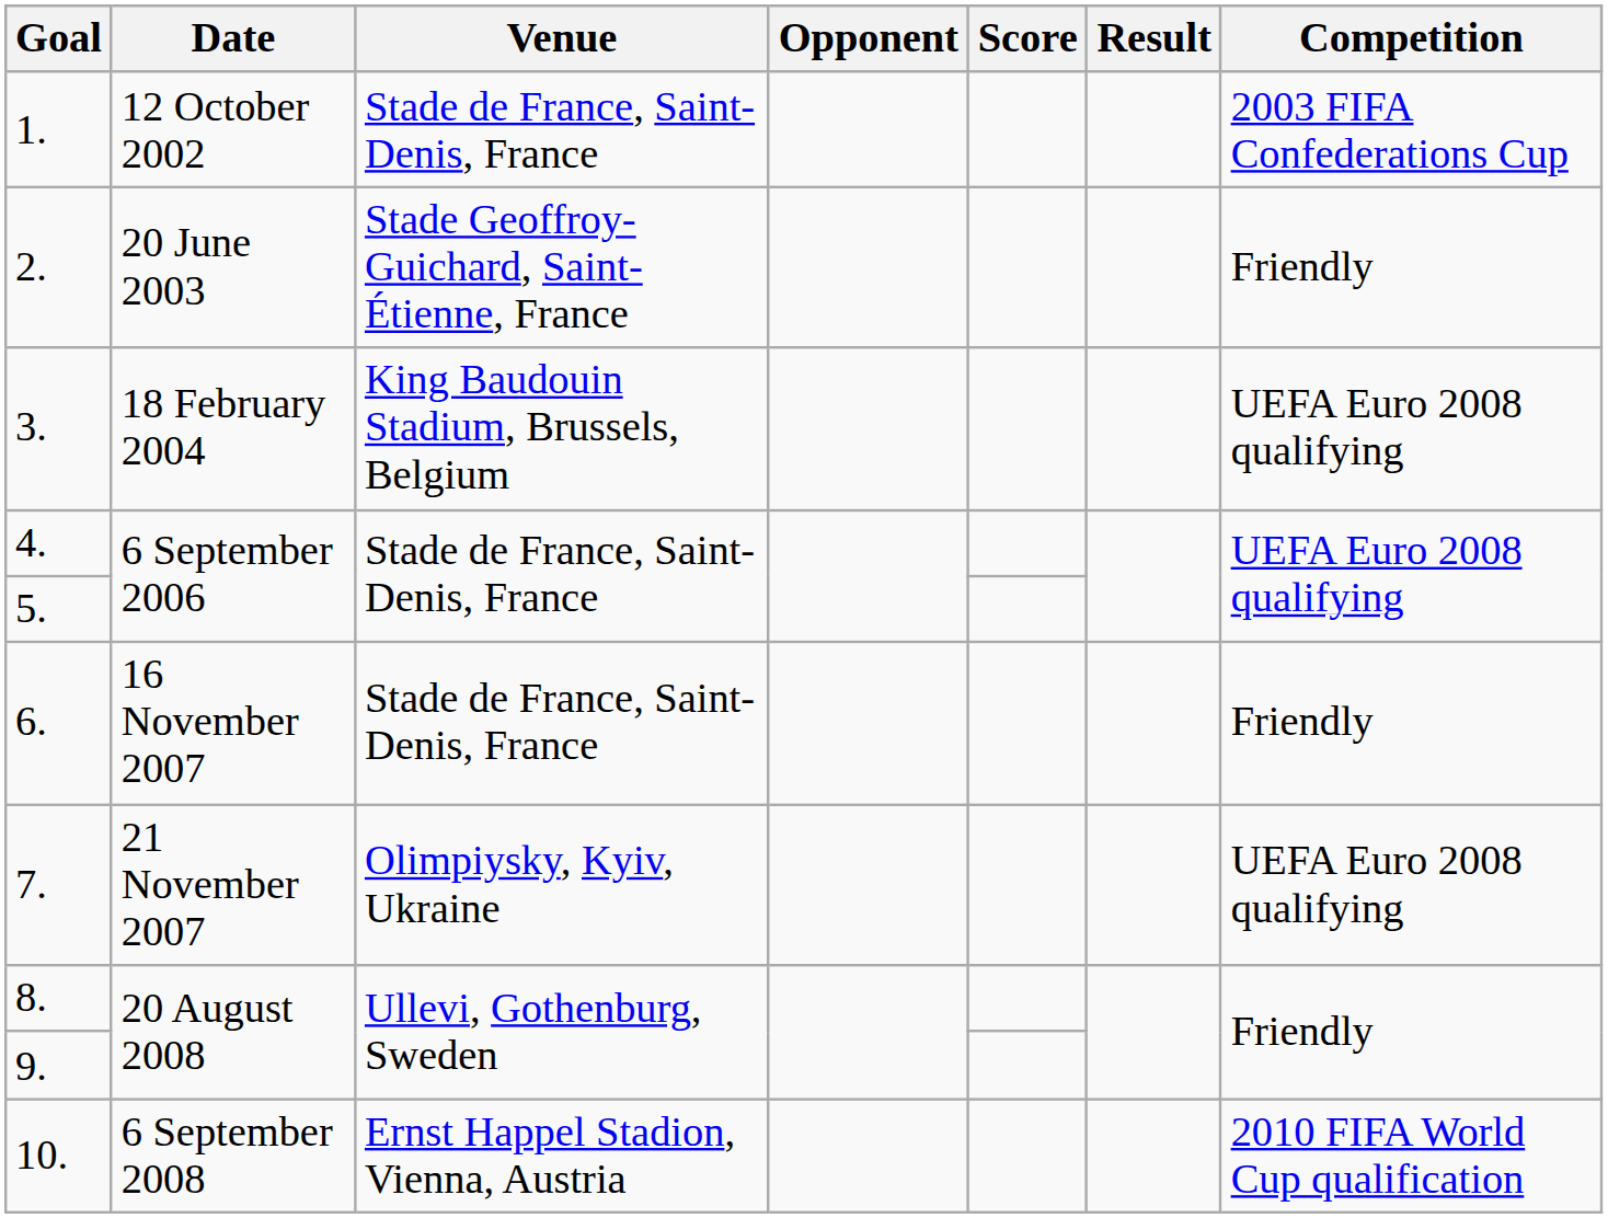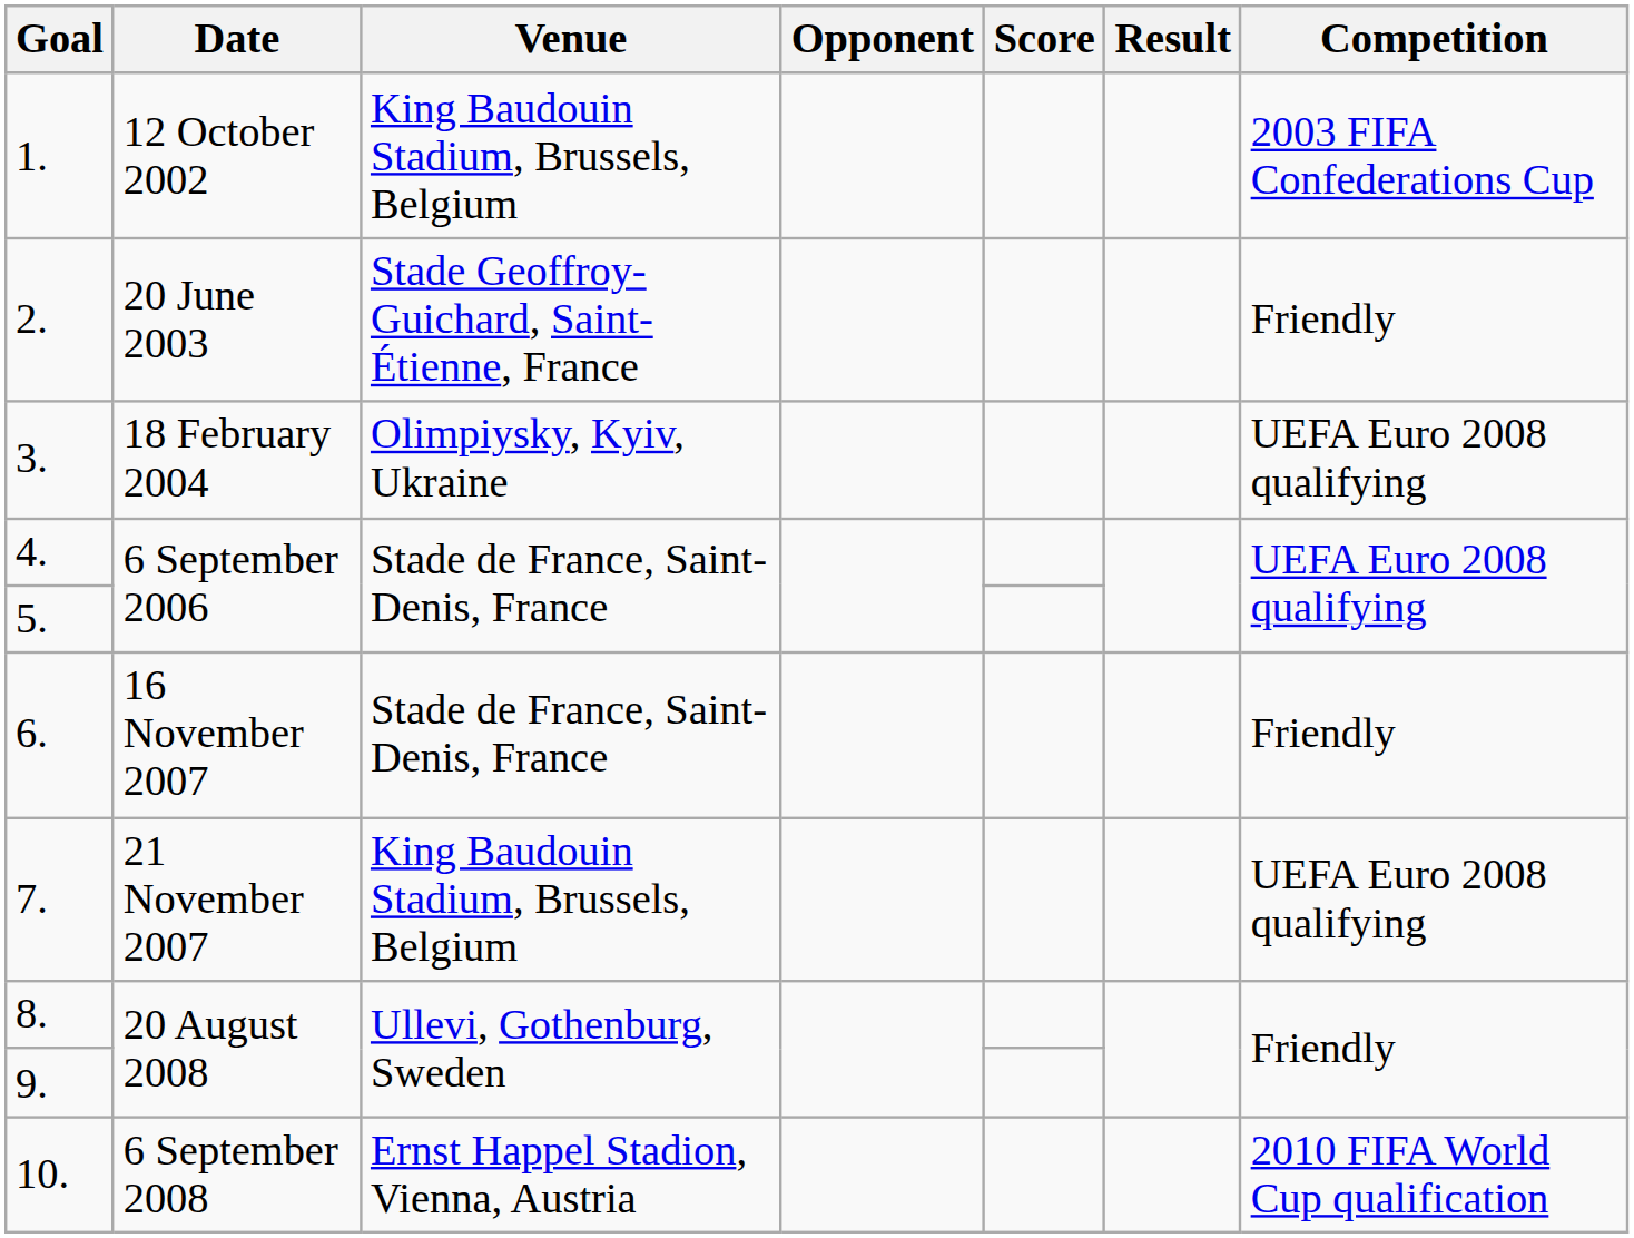1. | Venue: Stade de France, Saint-Denis, France -> King Baudouin Stadium, Brussels, Belgium
3. | Venue: King Baudouin Stadium, Brussels, Belgium -> Olimpiysky, Kyiv, Ukraine
7. | Venue: Olimpiysky, Kyiv, Ukraine -> King Baudouin Stadium, Brussels, Belgium
